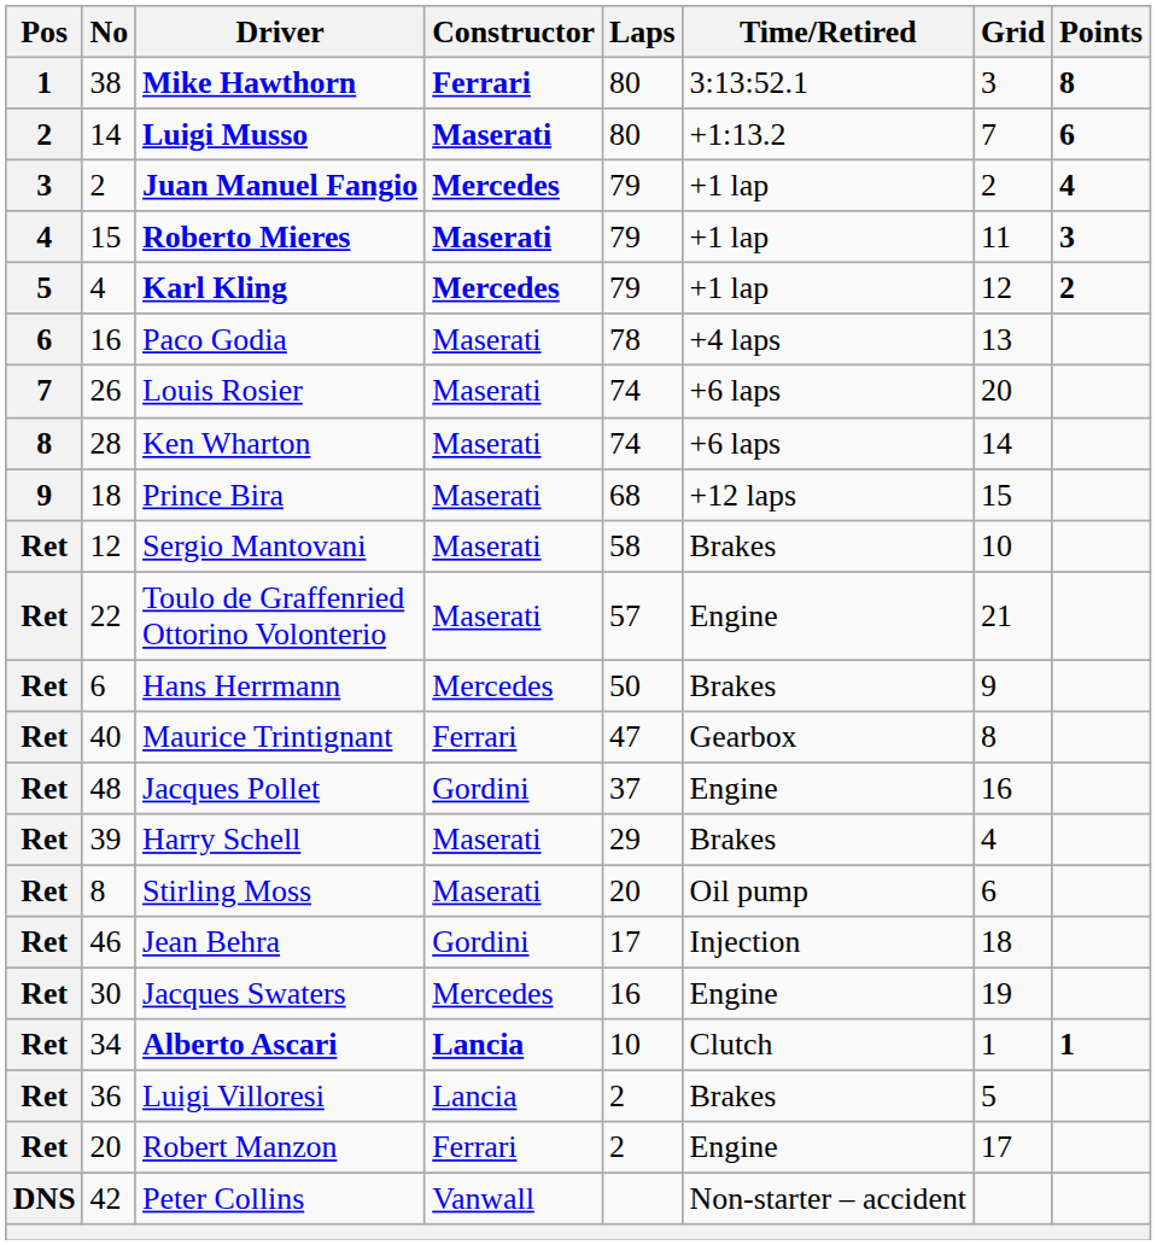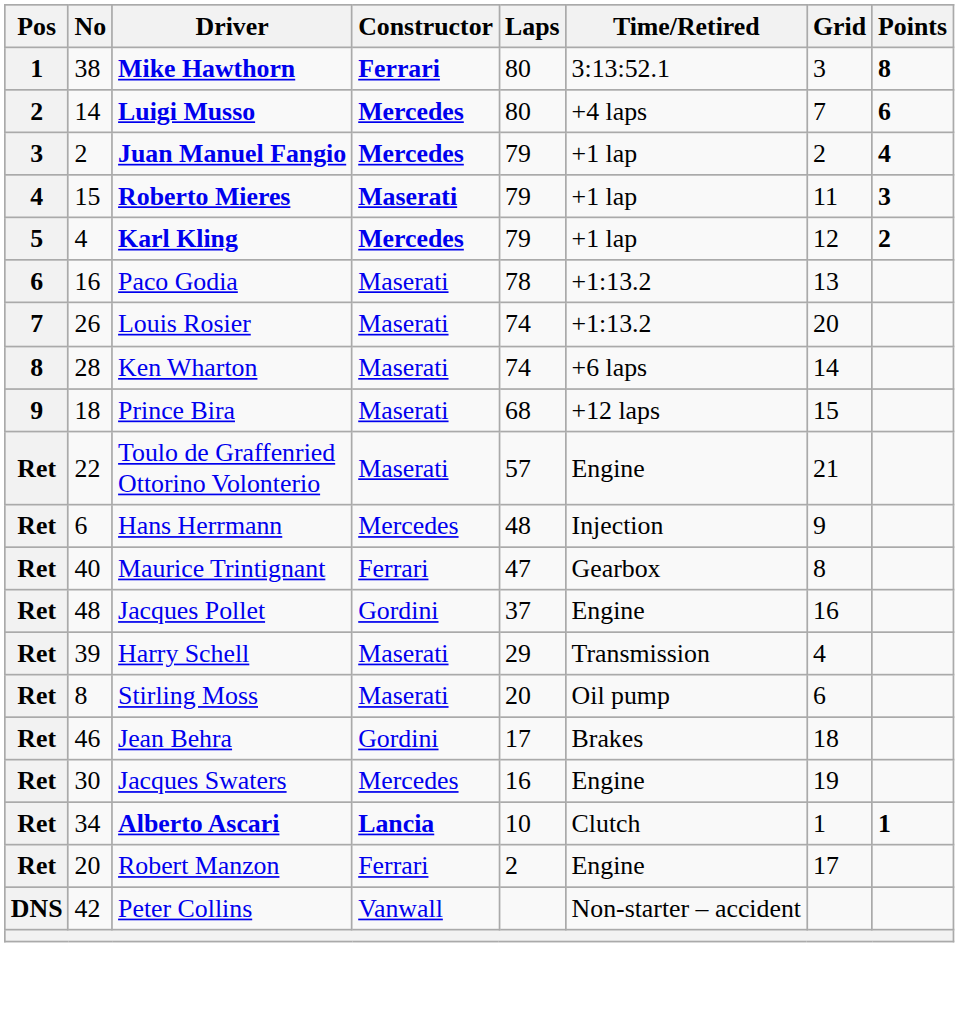Luigi Musso | Constructor: Maserati -> Mercedes
Luigi Musso | Time/Retired: +1:13.2 -> +4 laps
Paco Godia | Time/Retired: +4 laps -> +1:13.2
Louis Rosier | Time/Retired: +6 laps -> +1:13.2
- row: Ret | 12 | Sergio Mantovani | Maserati | 58 | Brakes | 10
Hans Herrmann | Laps: 50 -> 48
Hans Herrmann | Time/Retired: Brakes -> Injection
Harry Schell | Time/Retired: Brakes -> Transmission
Jean Behra | Time/Retired: Injection -> Brakes
- row: Ret | 36 | Luigi Villoresi | Lancia | 2 | Brakes | 5
